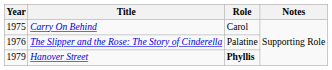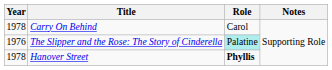Carry On Behind | Year: 1975 -> 1978
The Slipper and the Rose: The Story of Cinderella | Role: no background -> paleturquoise background
Hanover Street | Year: 1979 -> 1978
